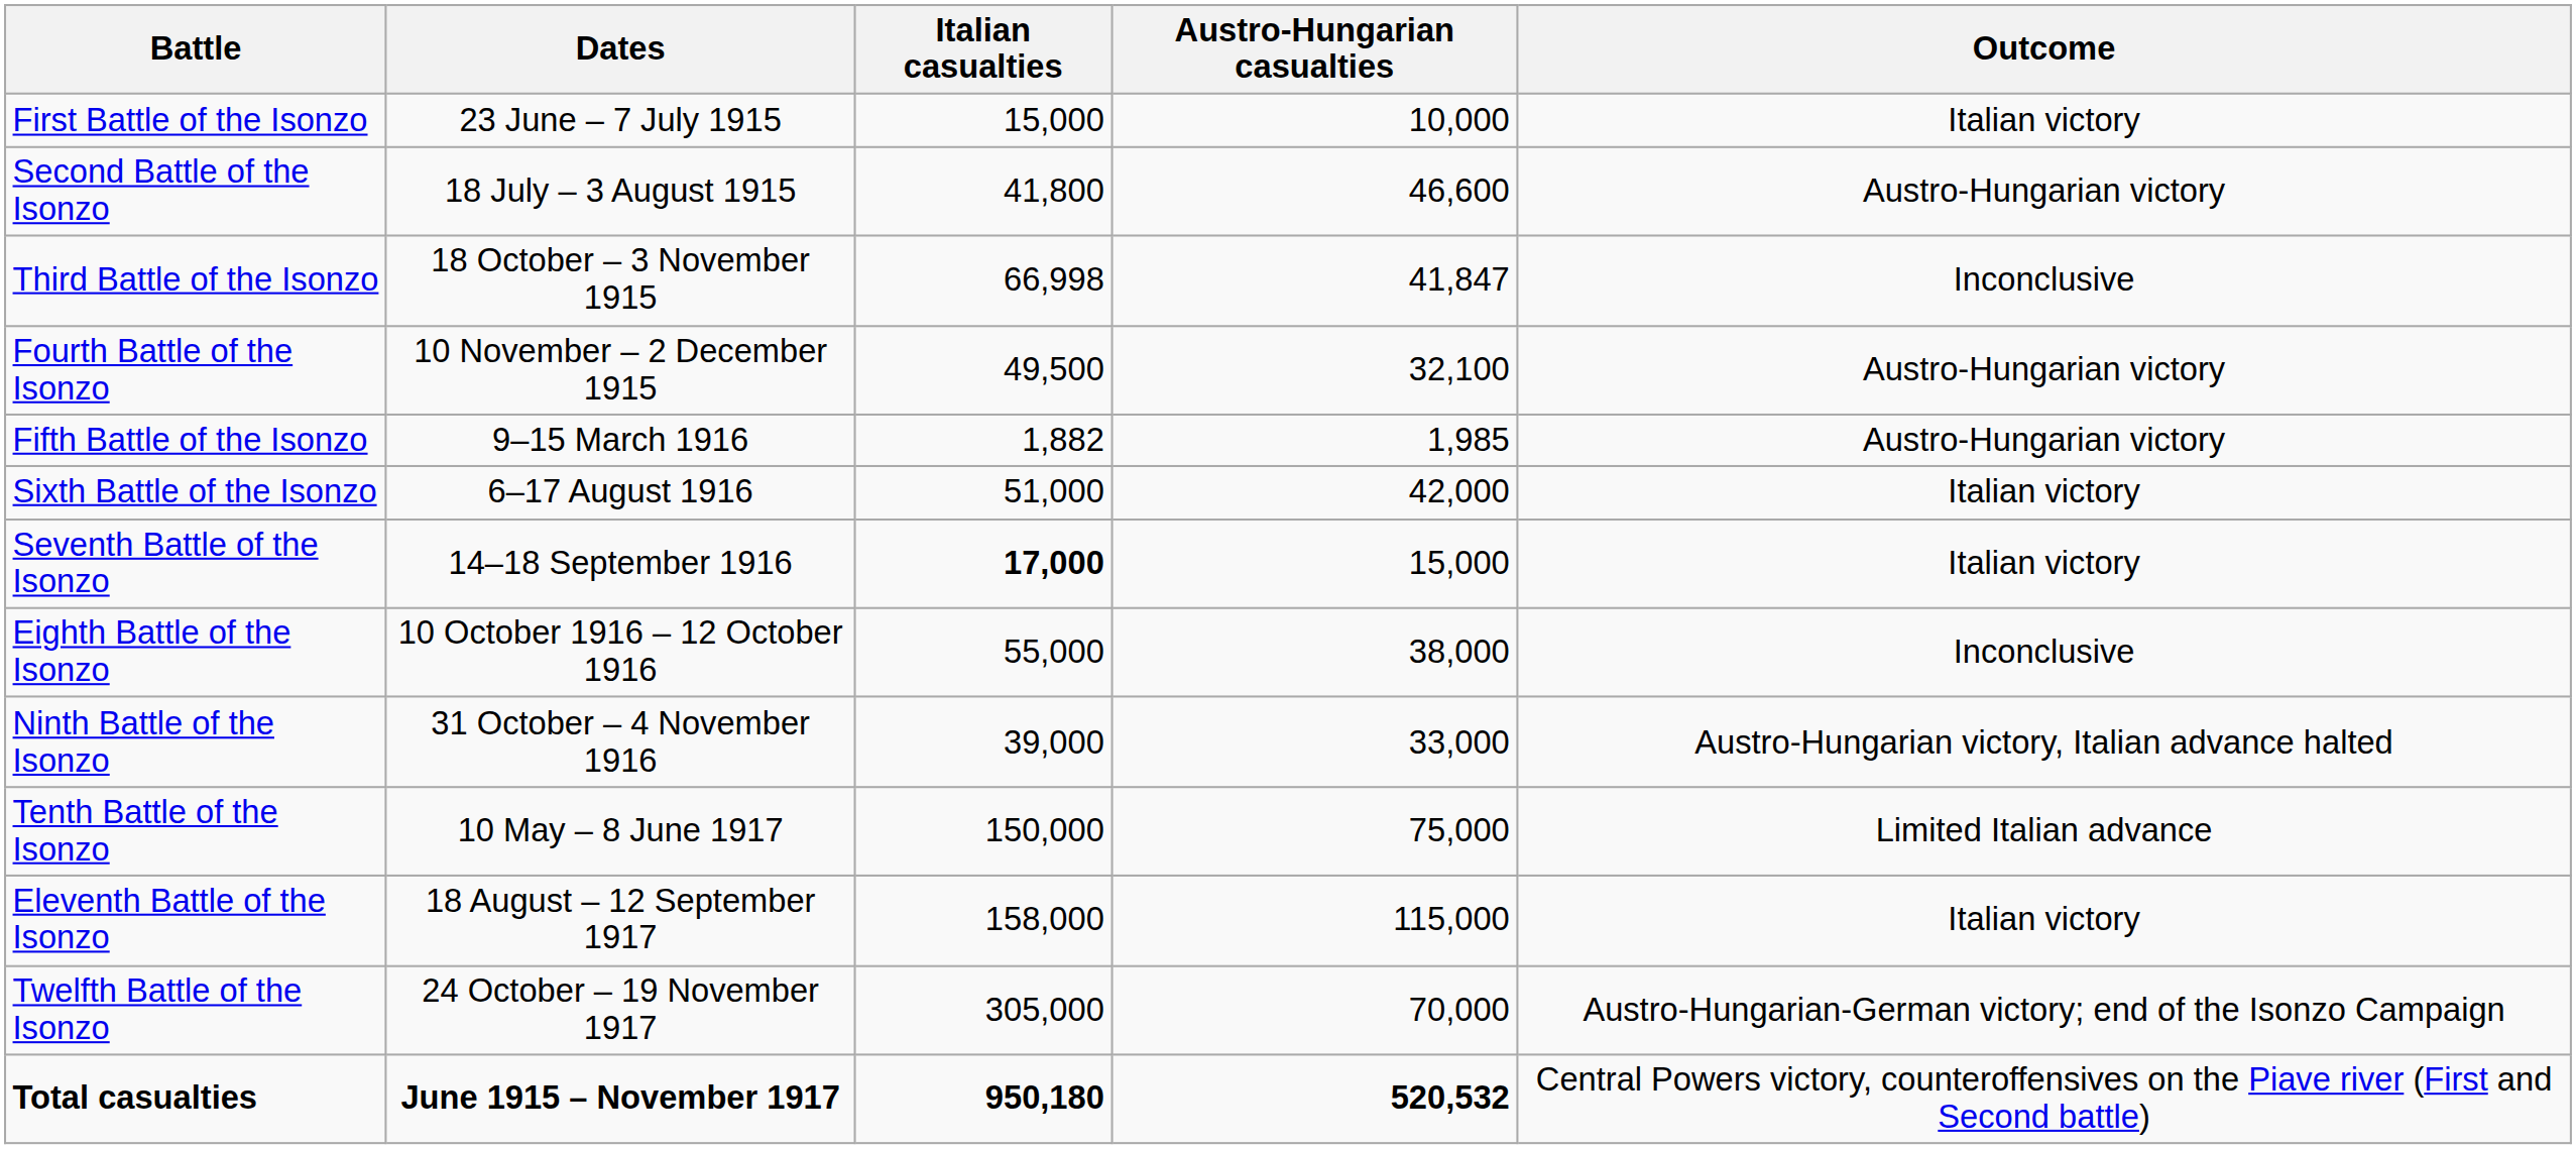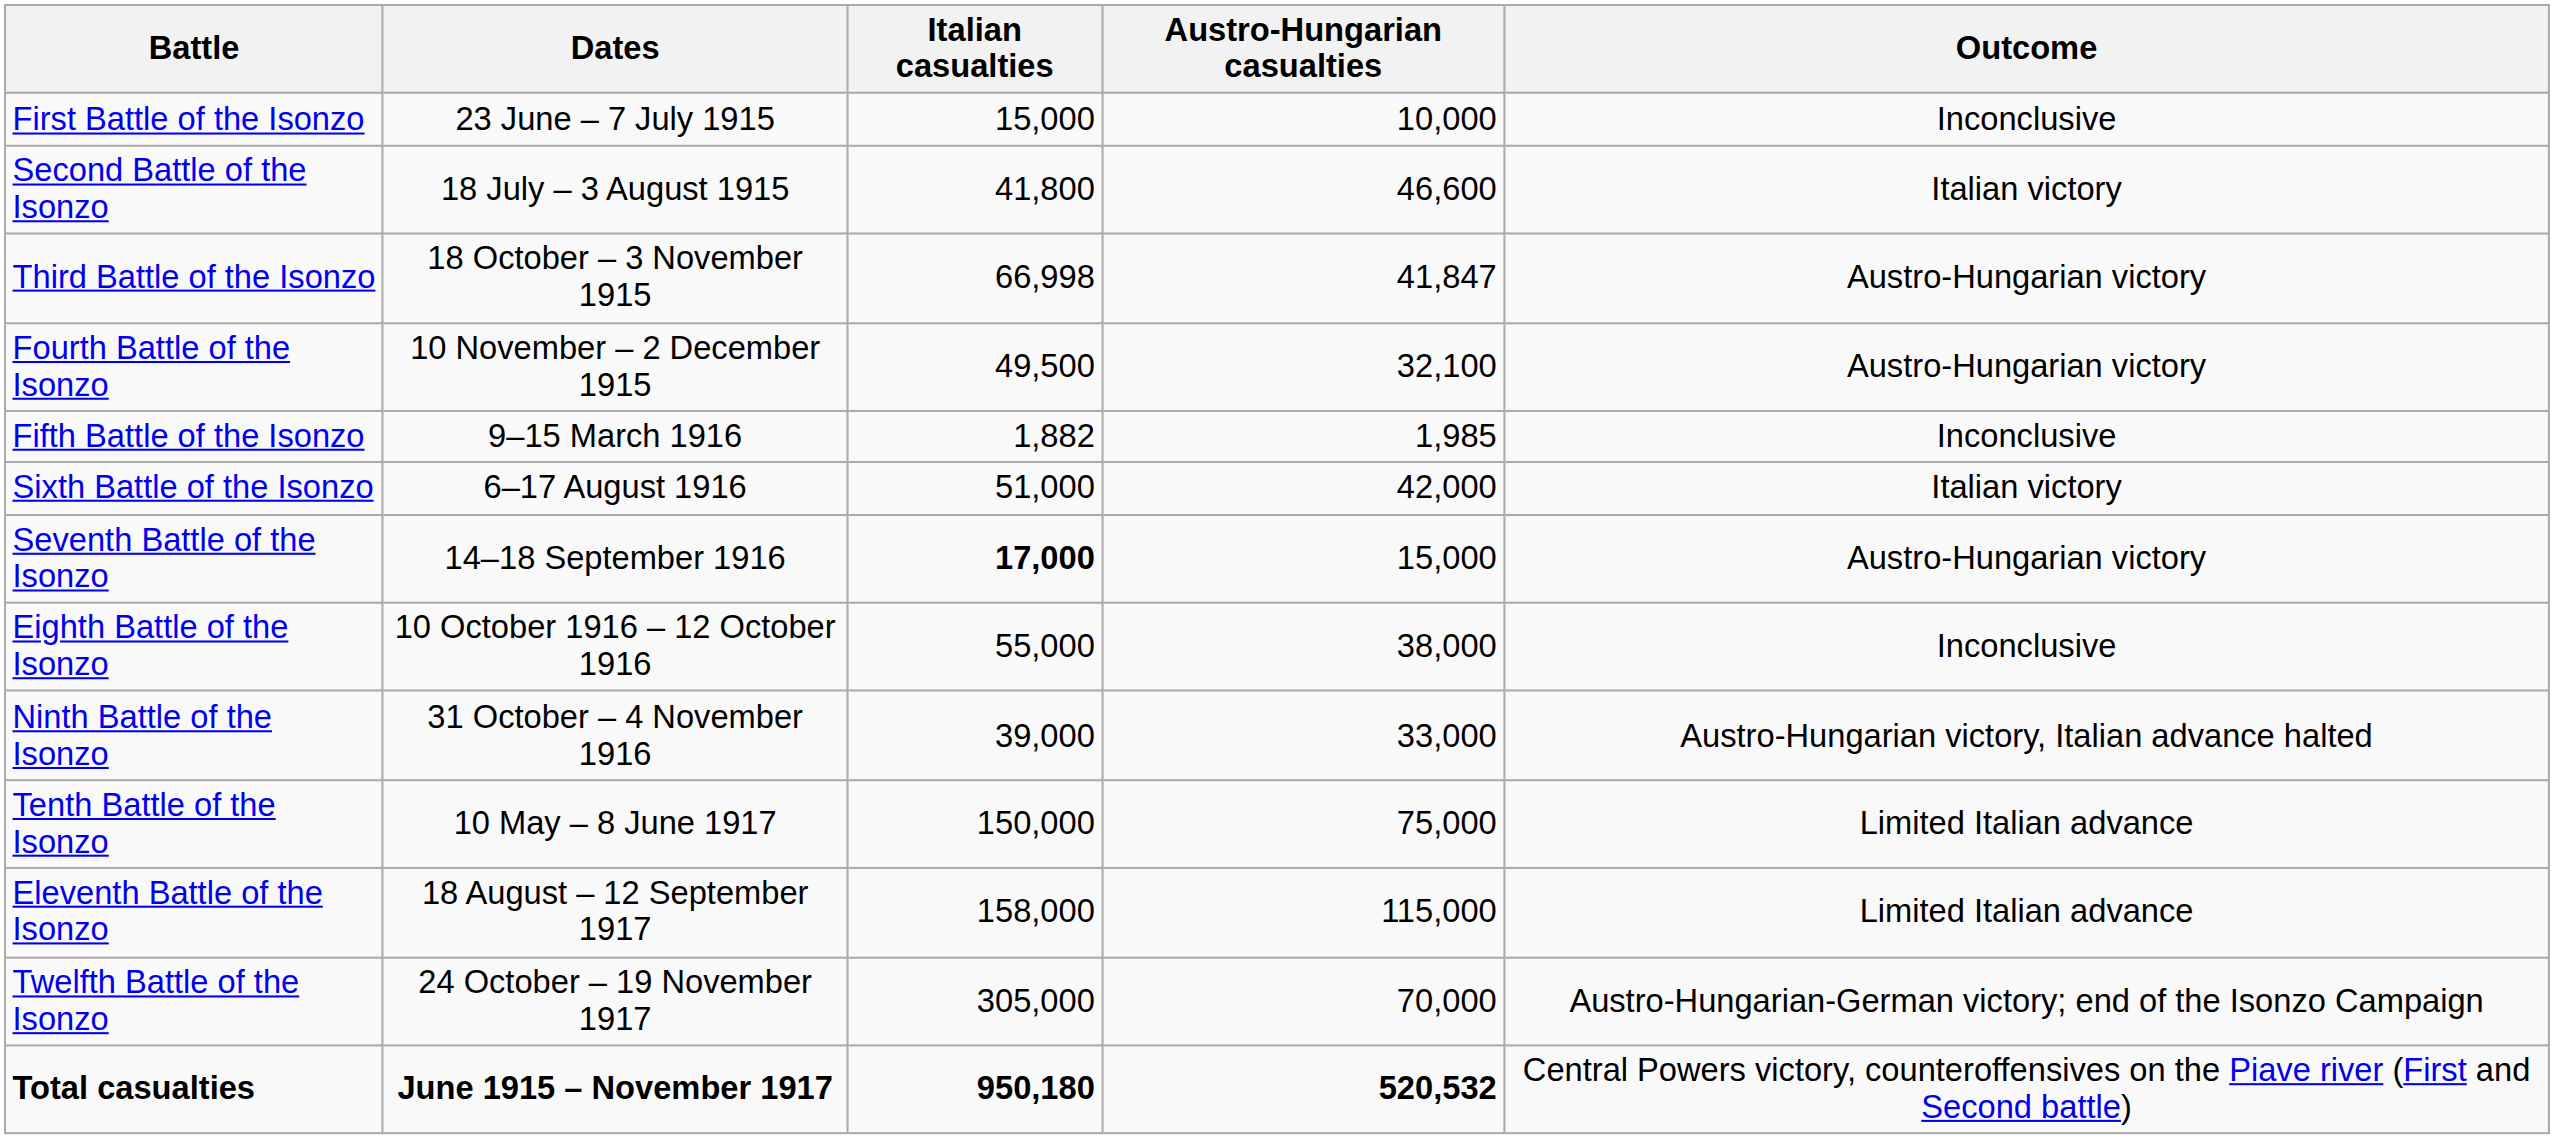First Battle of the Isonzo | Outcome: Italian victory -> Inconclusive
Second Battle of the Isonzo | Outcome: Austro-Hungarian victory -> Italian victory
Third Battle of the Isonzo | Outcome: Inconclusive -> Austro-Hungarian victory
Fifth Battle of the Isonzo | Outcome: Austro-Hungarian victory -> Inconclusive
Seventh Battle of the Isonzo | Outcome: Italian victory -> Austro-Hungarian victory
Eleventh Battle of the Isonzo | Outcome: Italian victory -> Limited Italian advance
